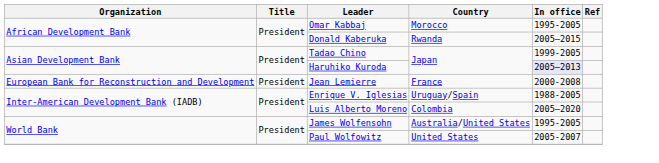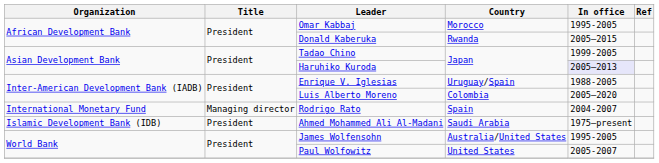- row: European Bank for Reconstruction and Development | President | Jean Lemierre | France | 2000-2008
+ row: International Monetary Fund | Managing director | Rodrigo Rato | Spain | 2004-2007
+ row: Islamic Development Bank (IDB) | President | Ahmed Mohammed Ali Al-Madani | Saudi Arabia | 1975–present
